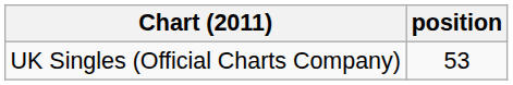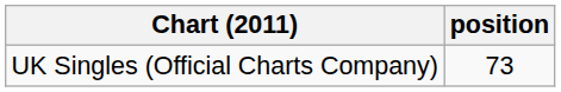UK Singles (Official Charts Company) | position: 53 -> 73
